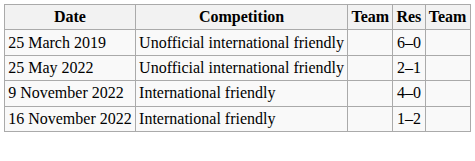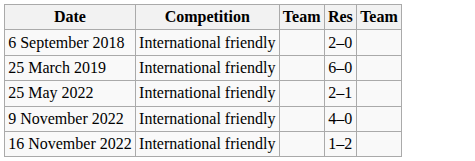+ row: 6 September 2018 | International friendly | 2–0
25 March 2019 | Competition: Unofficial international friendly -> International friendly
25 May 2022 | Competition: Unofficial international friendly -> International friendly
